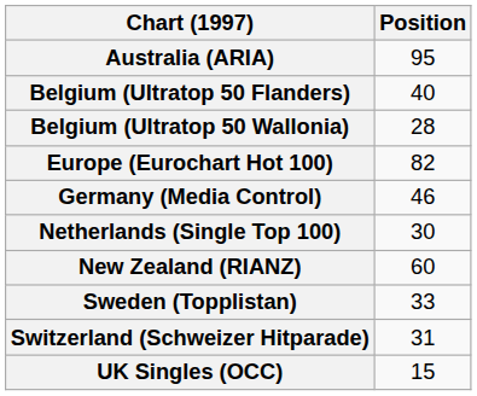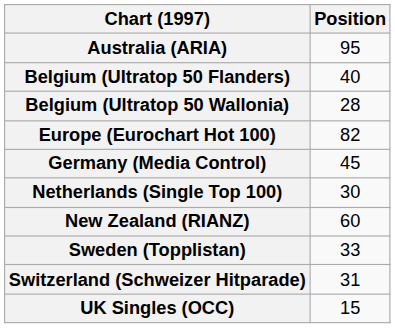Germany (Media Control) | Position: 46 -> 45
